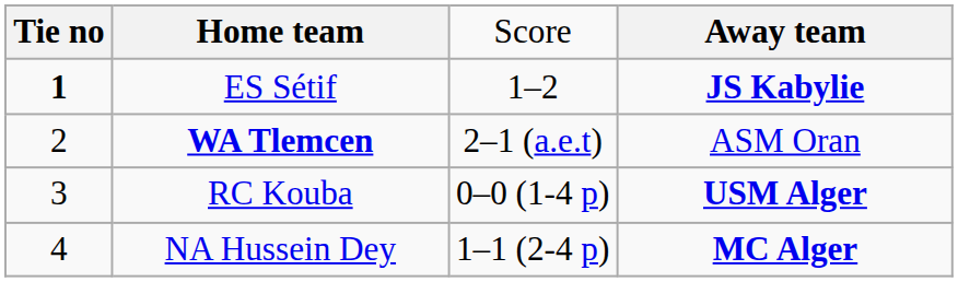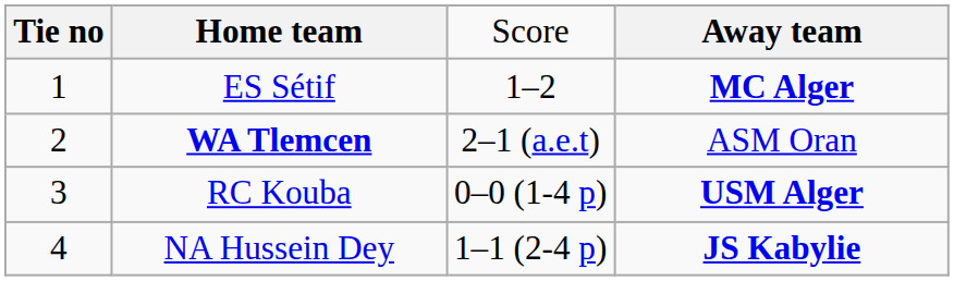ES Sétif | column 1: bold -> normal
ES Sétif | column 4: JS Kabylie -> MC Alger
NA Hussein Dey | column 4: MC Alger -> JS Kabylie
